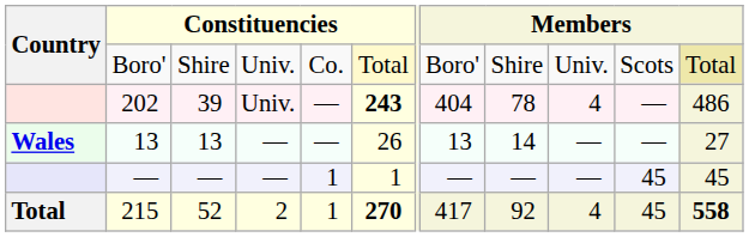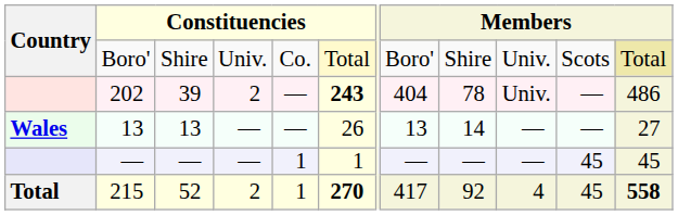202 | column 4: Univ. -> 2
202 | column 9: 4 -> Univ.
